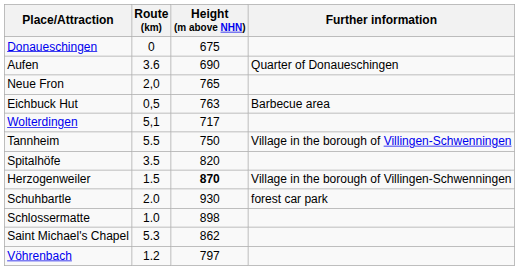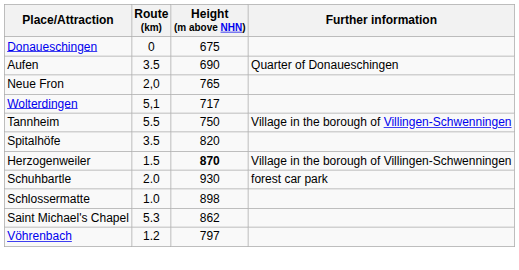Aufen | Route (km): 3.6 -> 3.5
- row: Eichbuck Hut | 0,5 | 763 | Barbecue area
